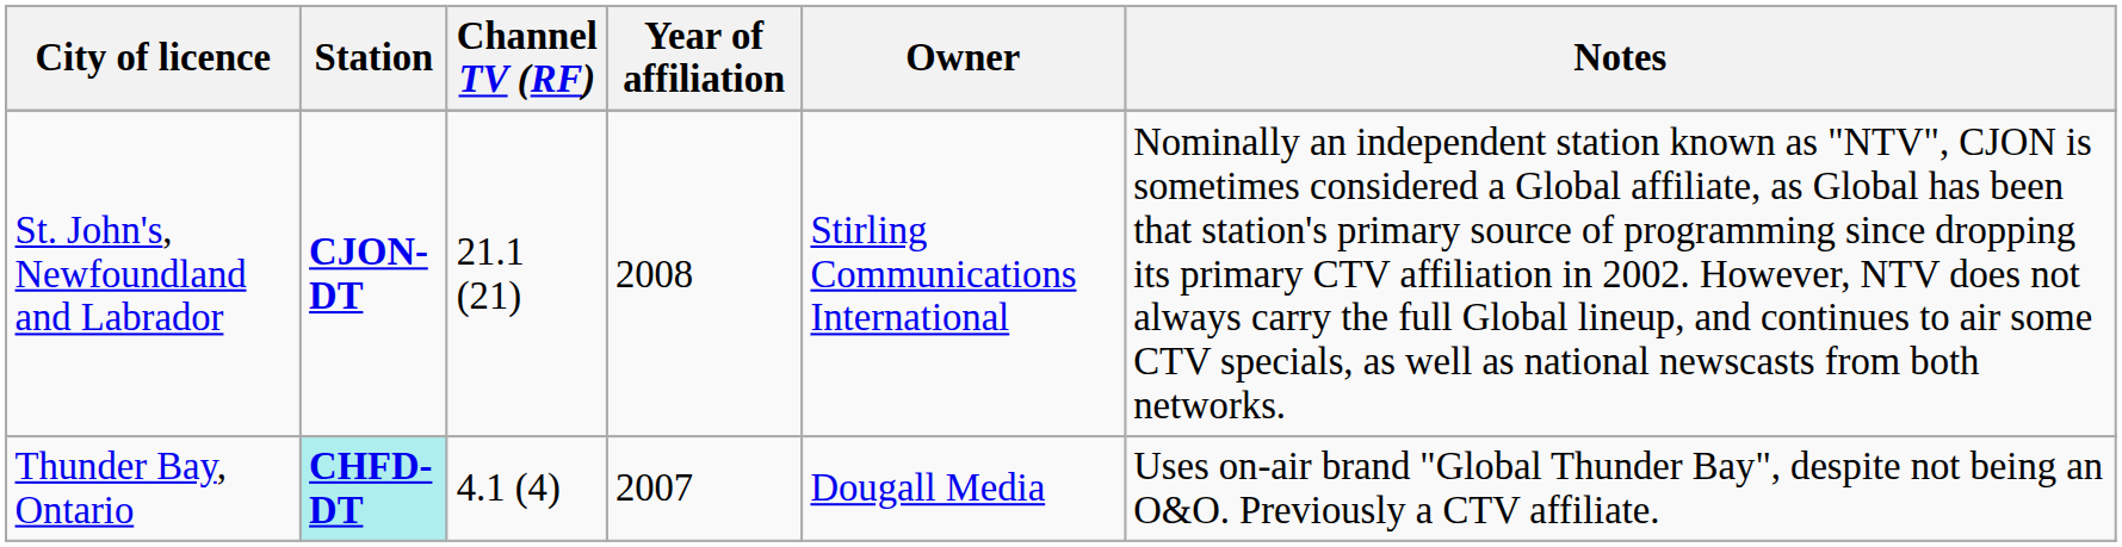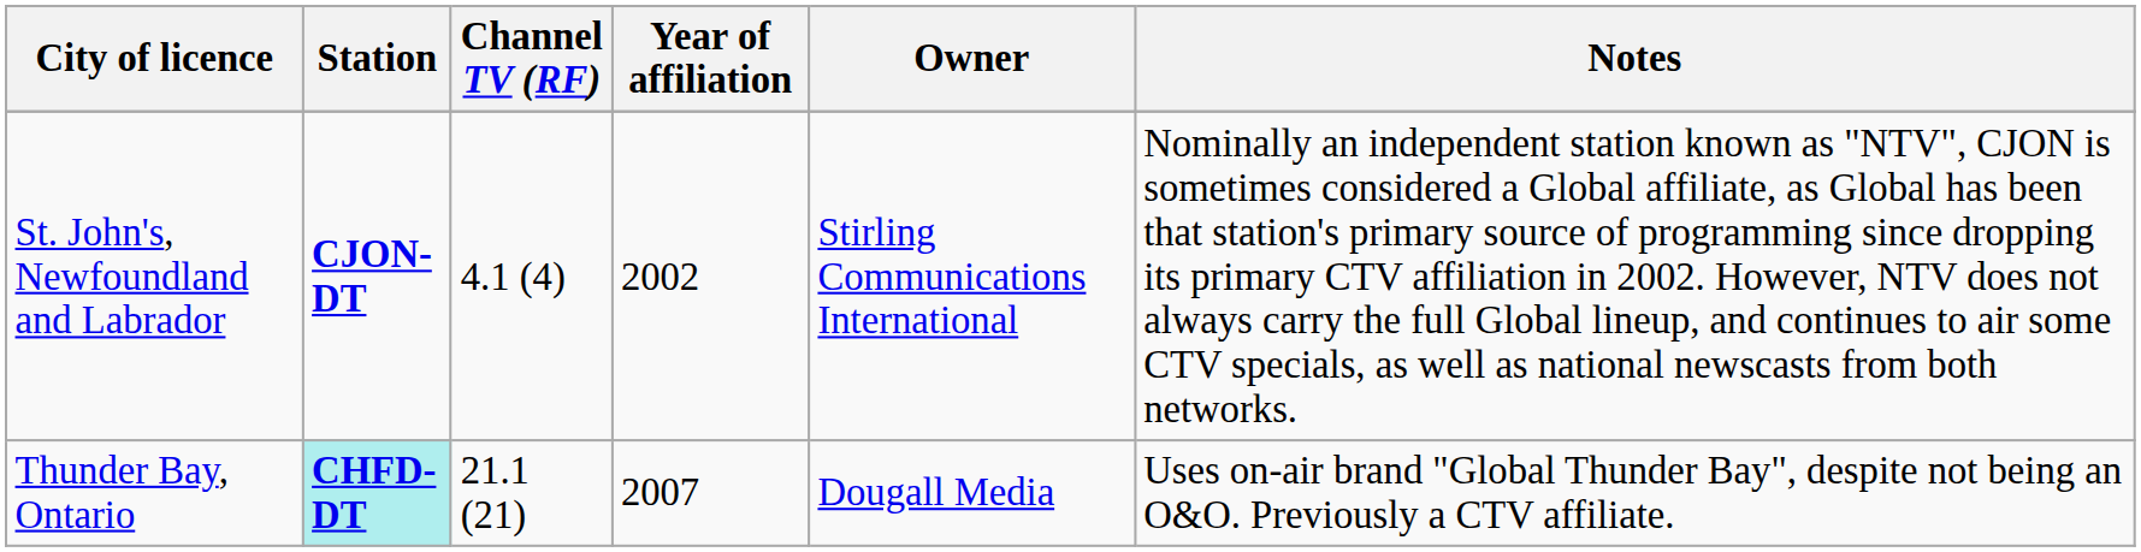St. John's, Newfoundland and Labrador | Channel TV (RF): 21.1 (21) -> 4.1 (4)
St. John's, Newfoundland and Labrador | Year of affiliation: 2008 -> 2002
Thunder Bay, Ontario | Channel TV (RF): 4.1 (4) -> 21.1 (21)
